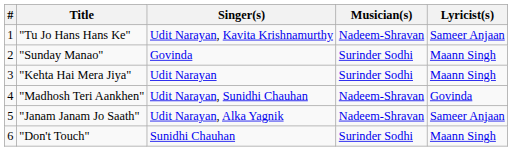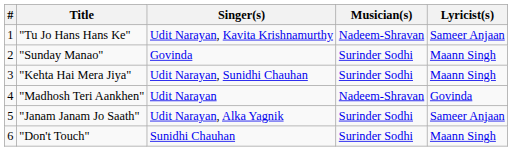"Kehta Hai Mera Jiya" | Singer(s): Udit Narayan -> Udit Narayan, Sunidhi Chauhan
"Madhosh Teri Aankhen" | Singer(s): Udit Narayan, Sunidhi Chauhan -> Udit Narayan
"Janam Janam Jo Saath" | Musician(s): Nadeem-Shravan -> Surinder Sodhi
